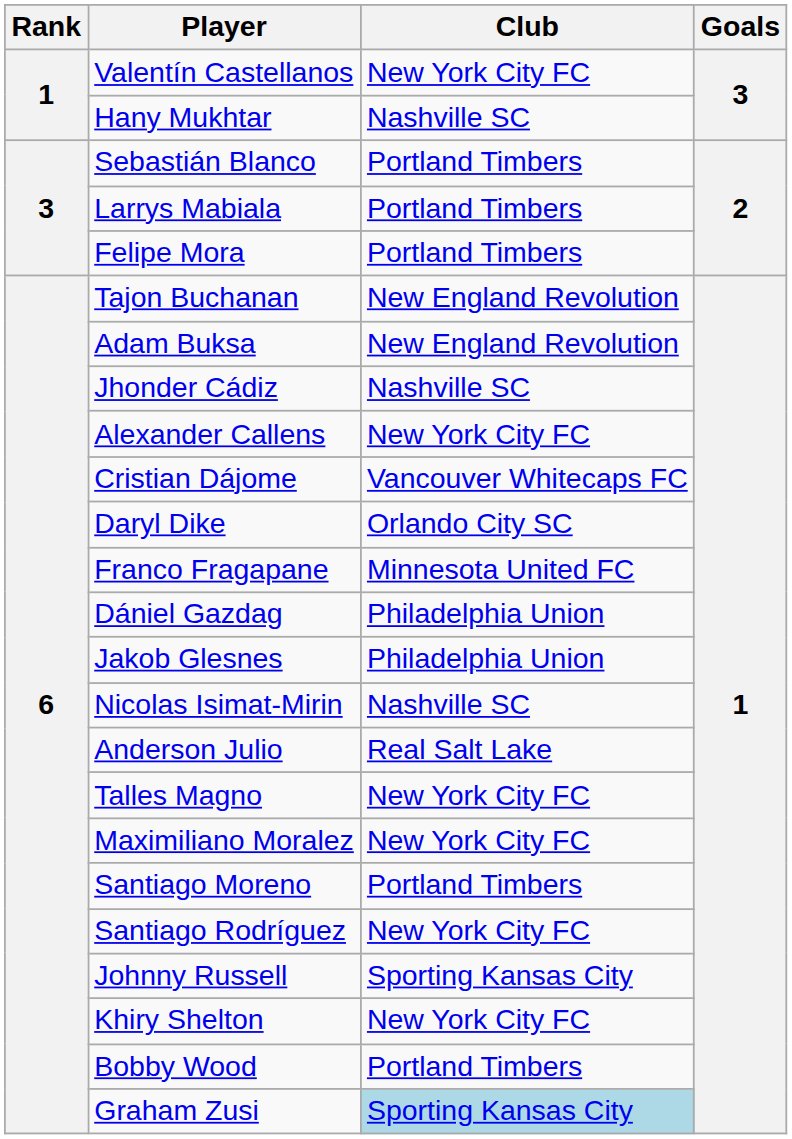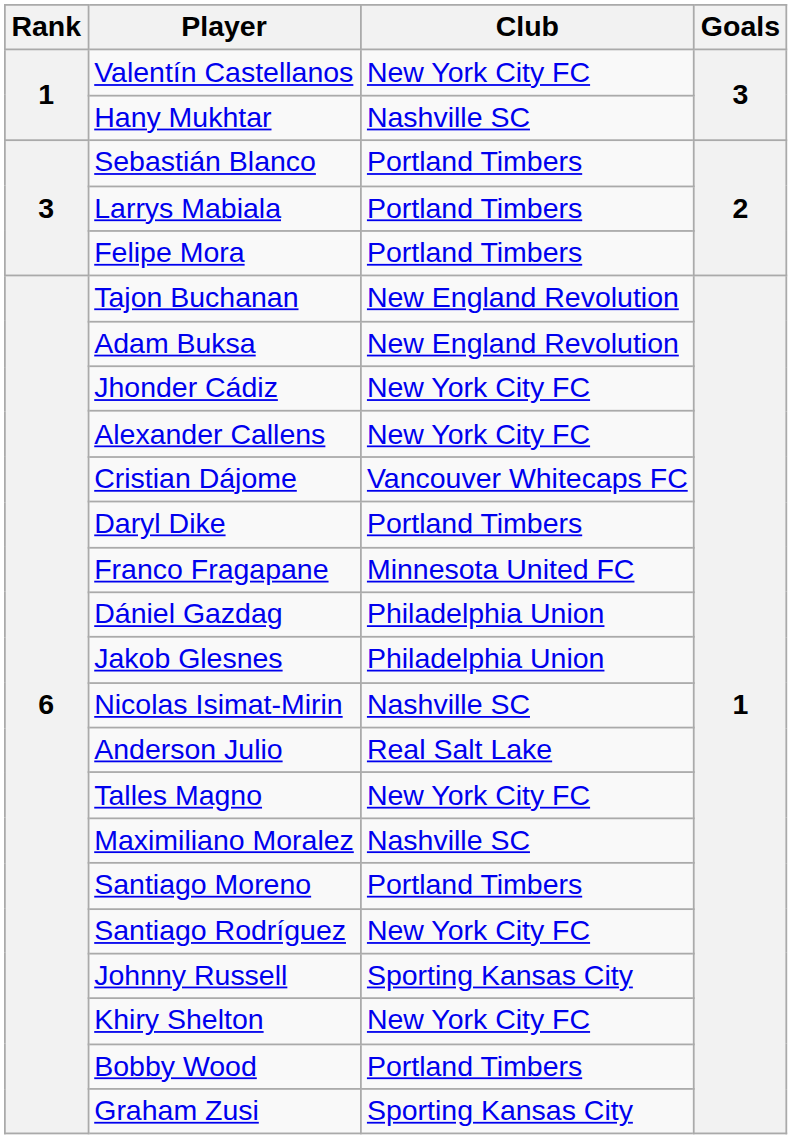Jhonder Cádiz | Club: Nashville SC -> New York City FC
Daryl Dike | Club: Orlando City SC -> Portland Timbers
Maximiliano Moralez | Club: New York City FC -> Nashville SC
Graham Zusi | Club: lightblue background -> no background
